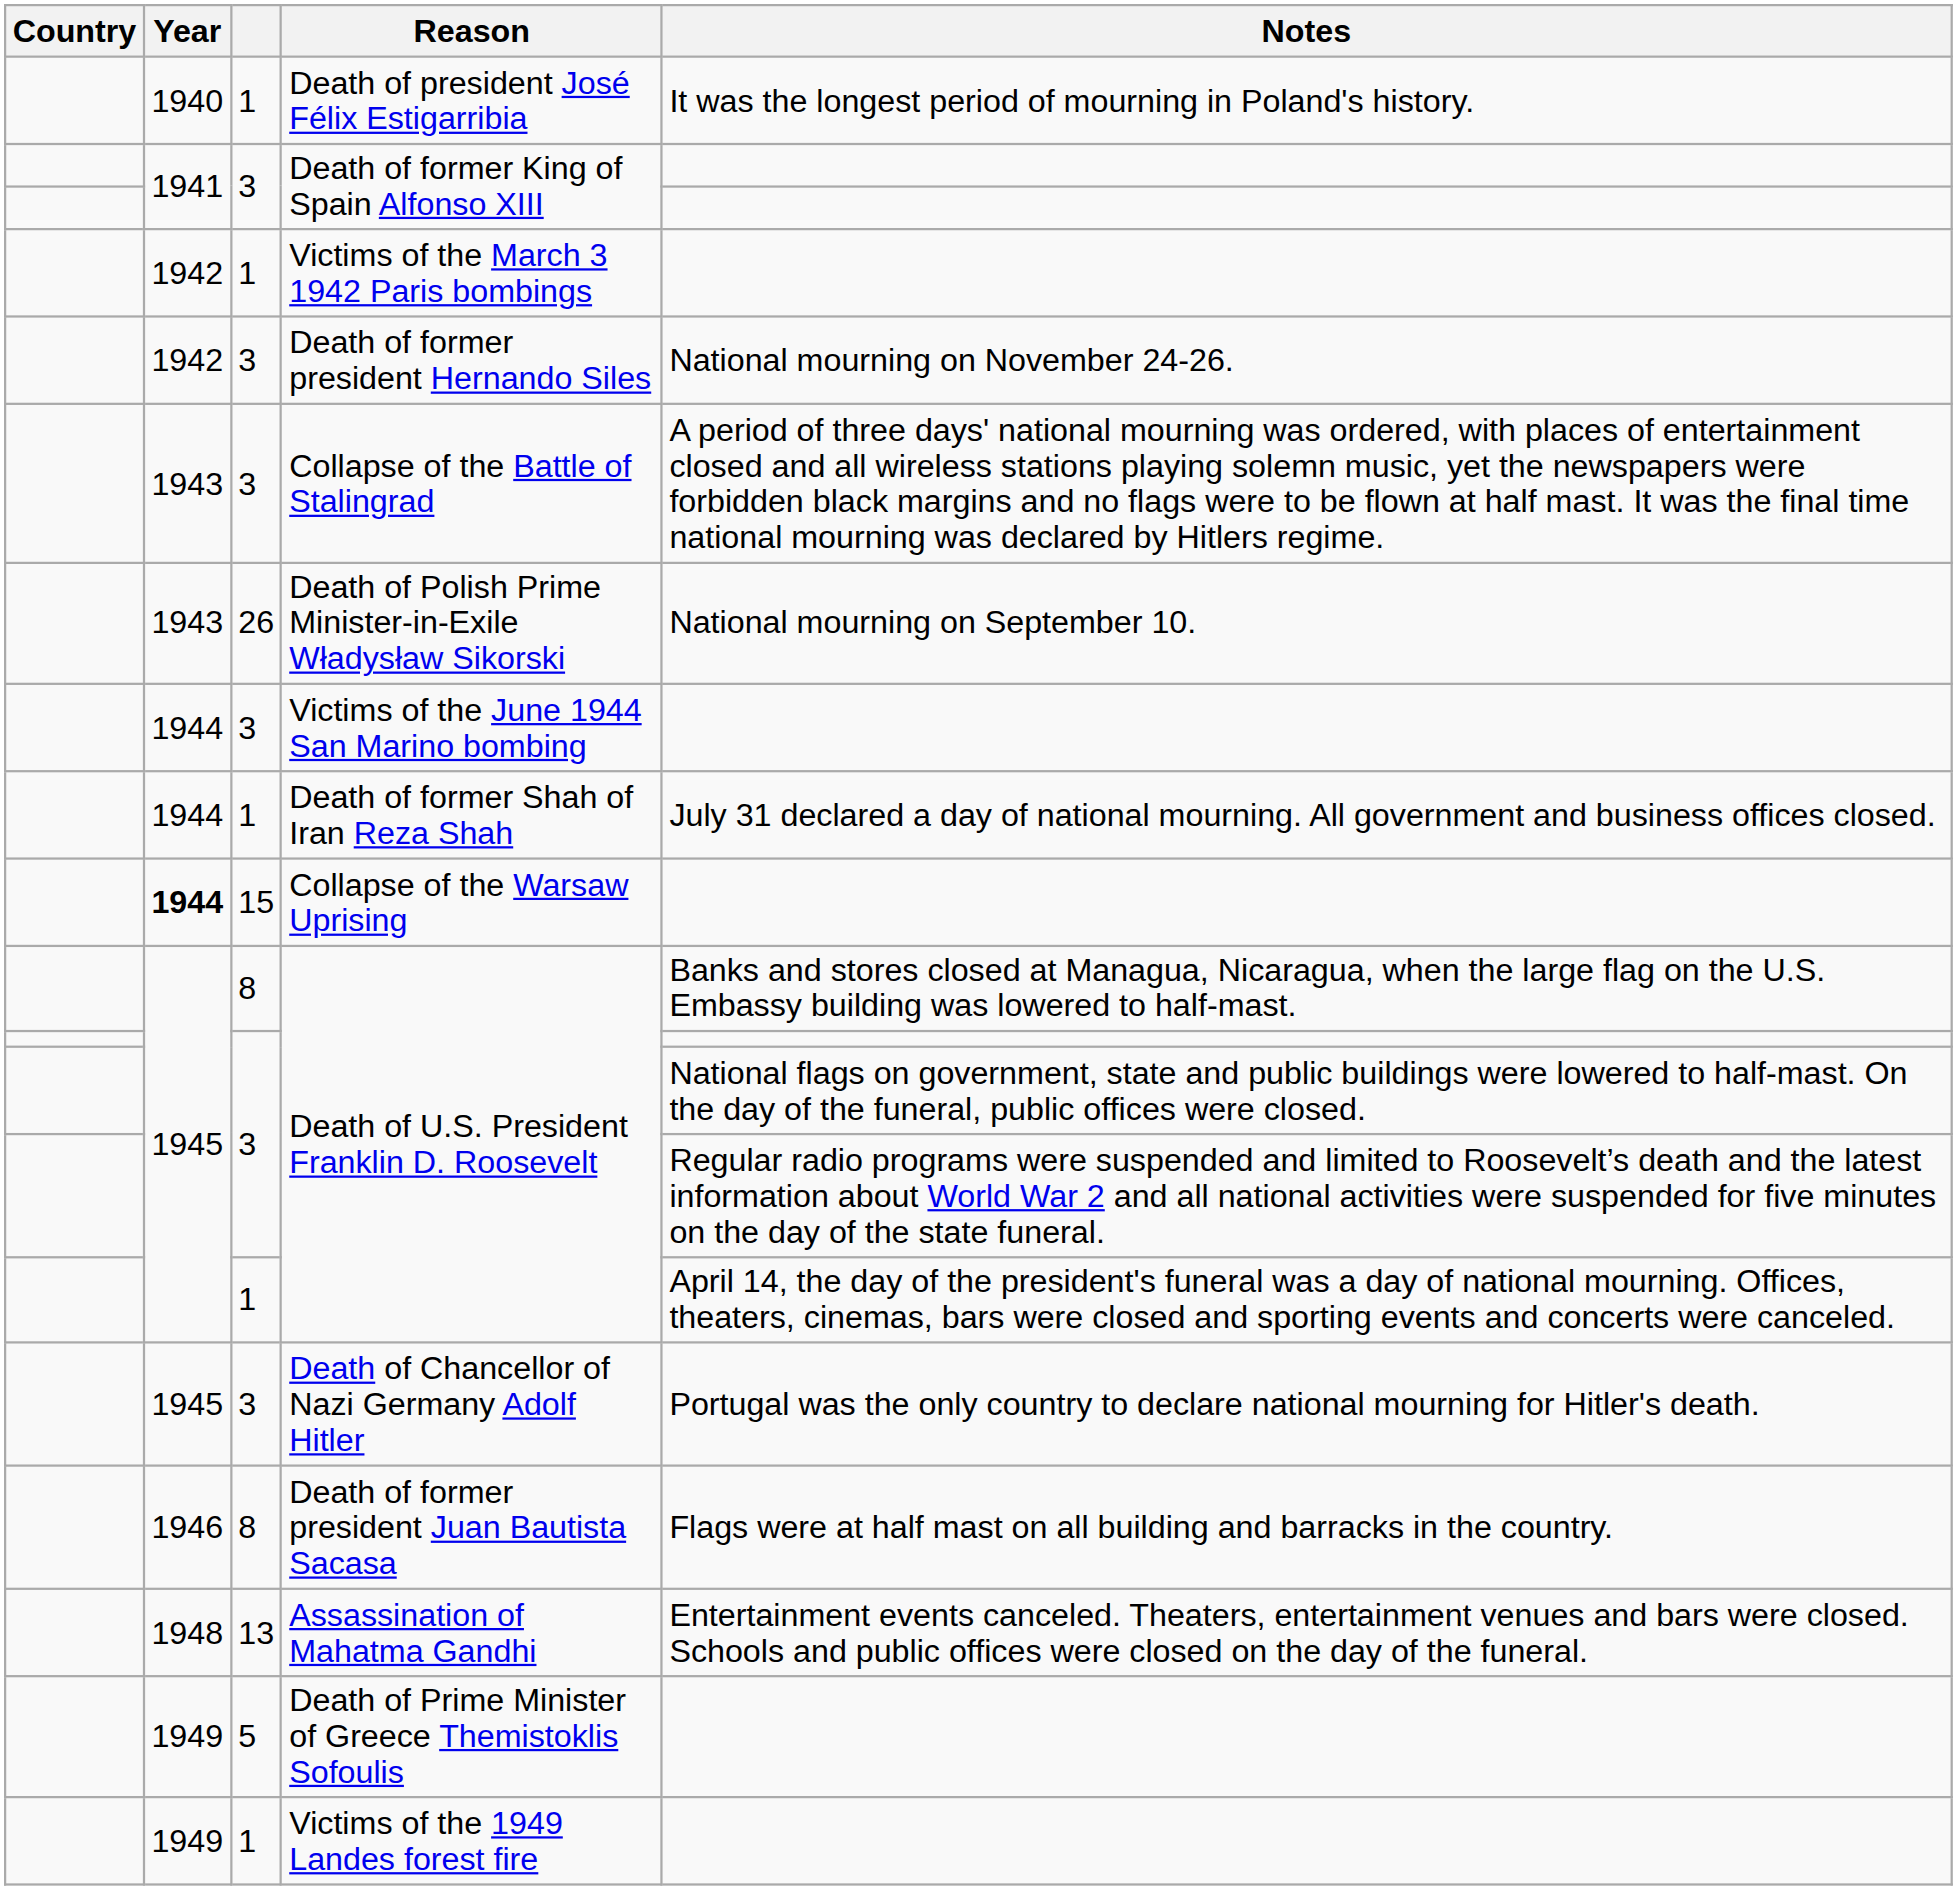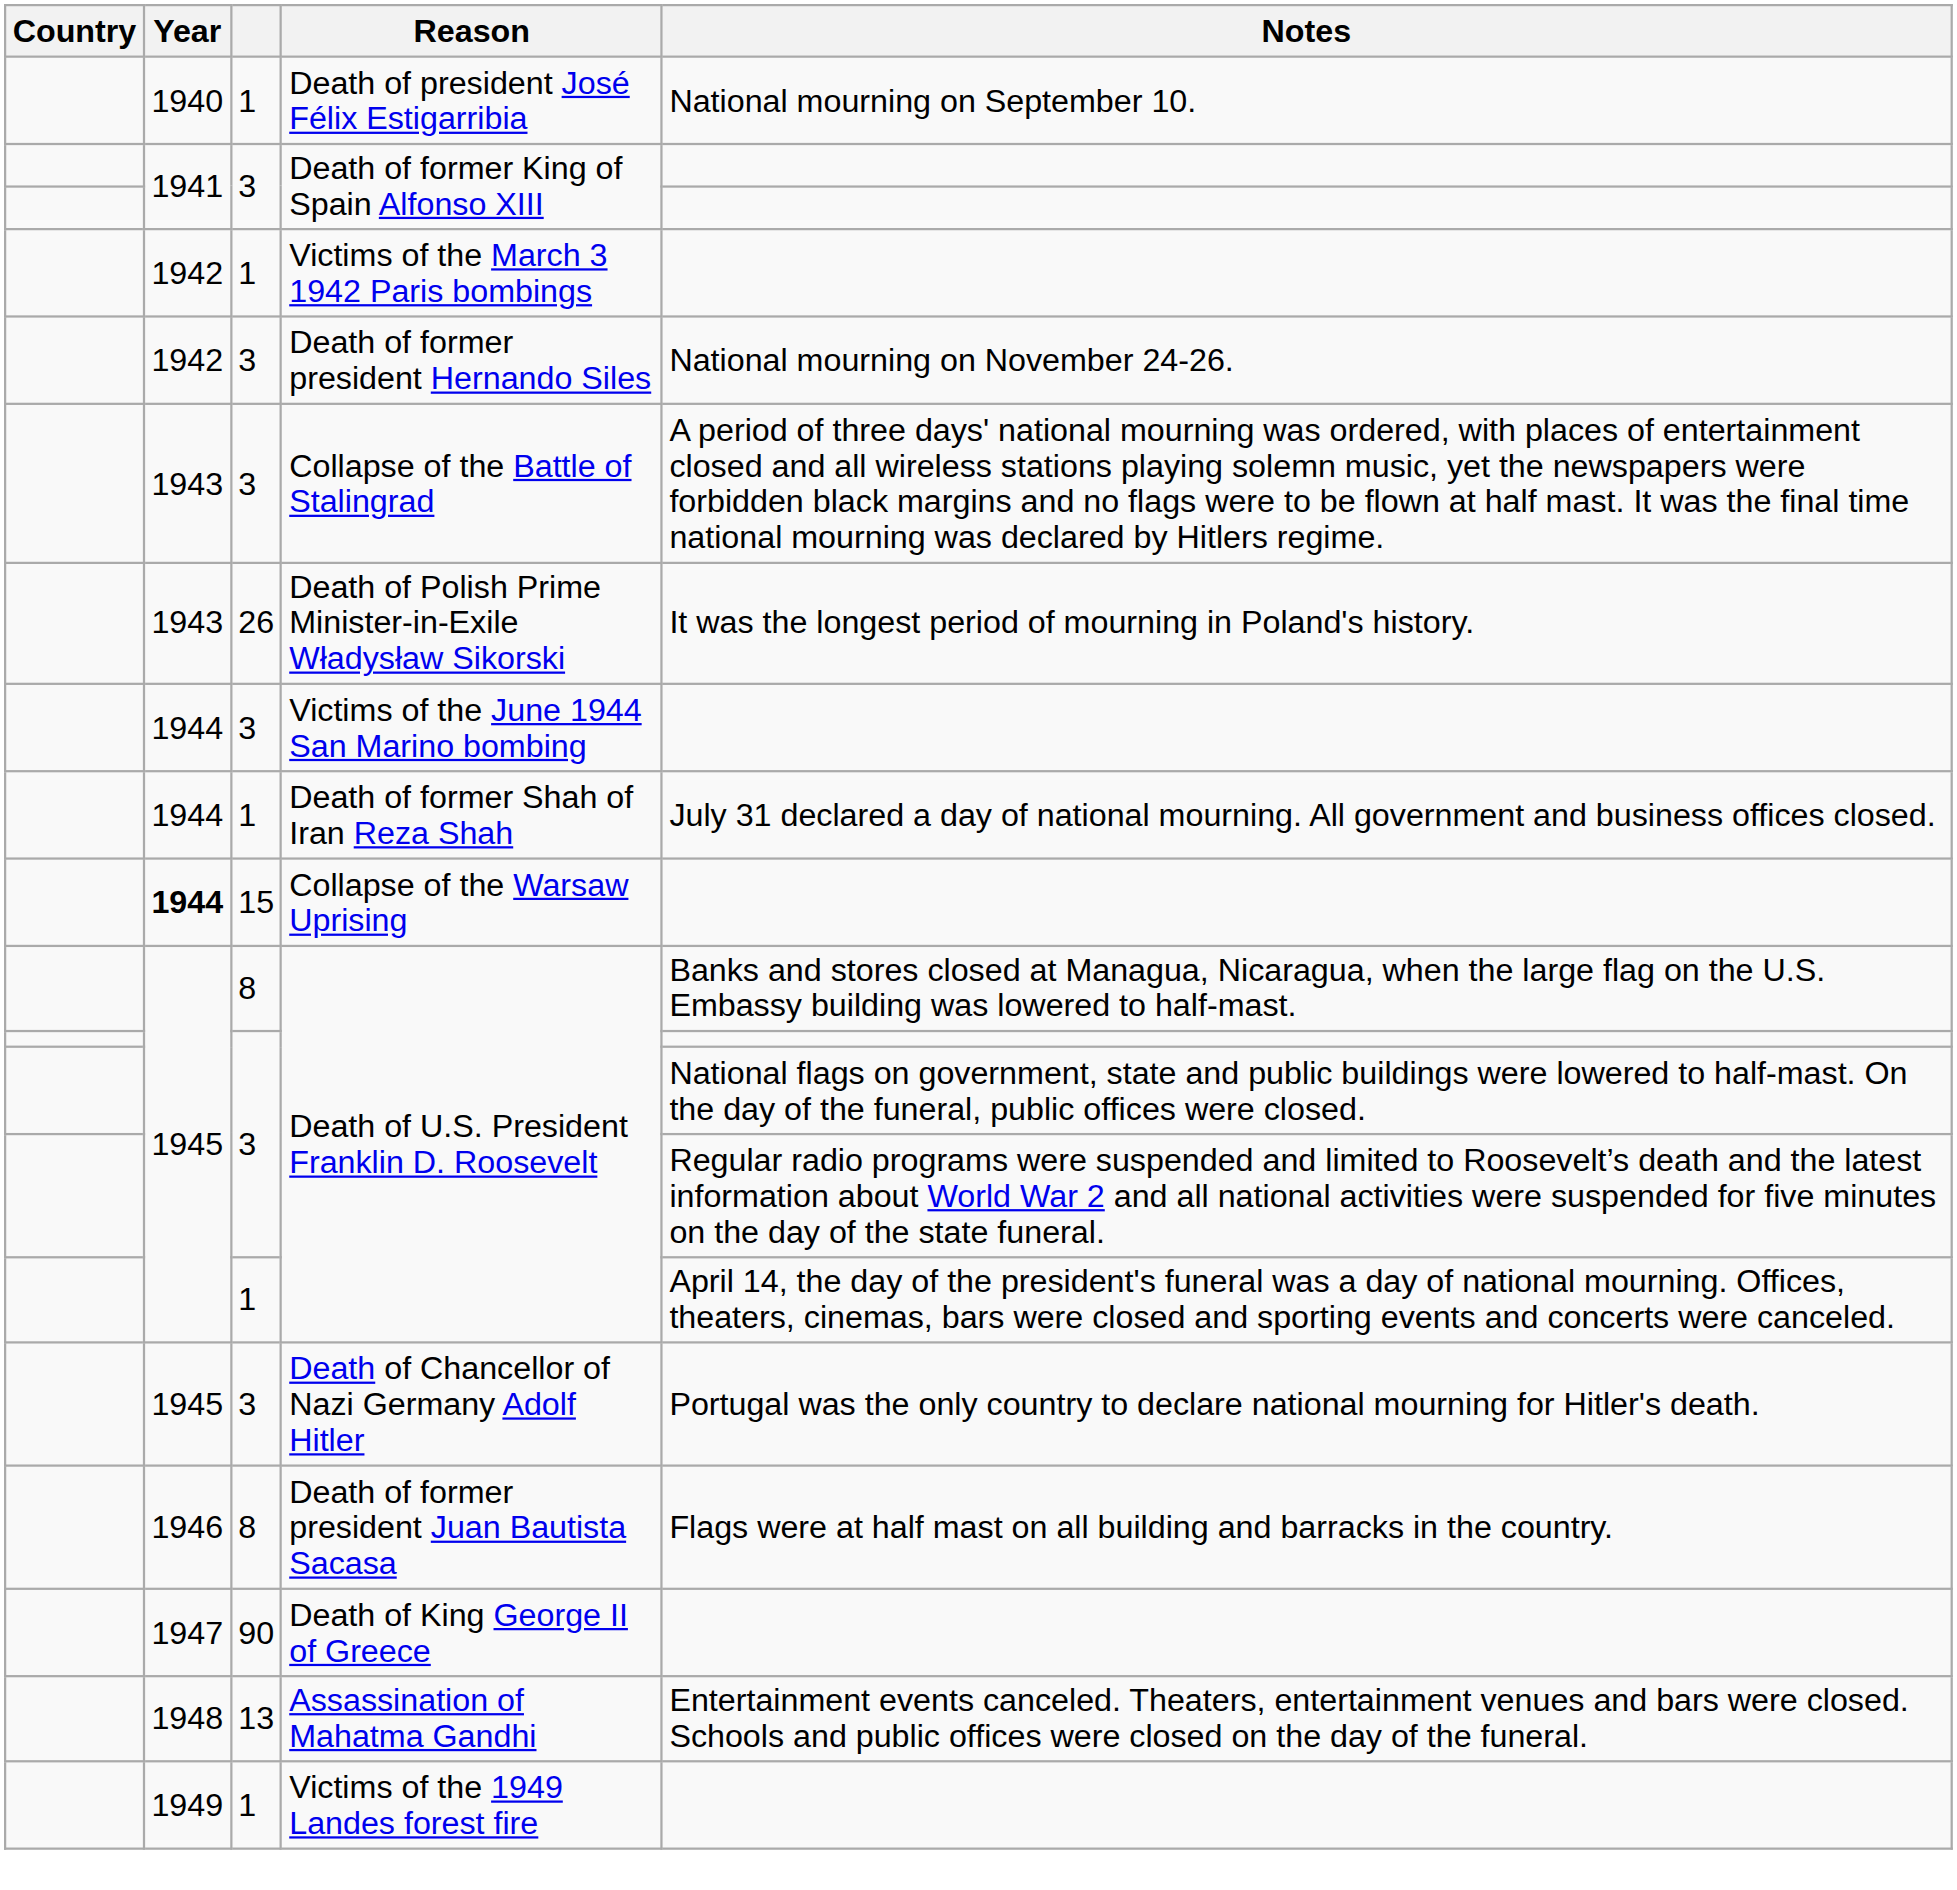Death of president José Félix Estigarribia | Notes: It was the longest period of mourning in Poland's history. -> National mourning on September 10.
Death of Polish Prime Minister-in-Exile Władysław Sikorski | Notes: National mourning on September 10. -> It was the longest period of mourning in Poland's history.
+ row: 1947 | 90 | Death of King George II of Greece
- row: 1949 | 5 | Death of Prime Minister of Greece Themistoklis Sofoulis
